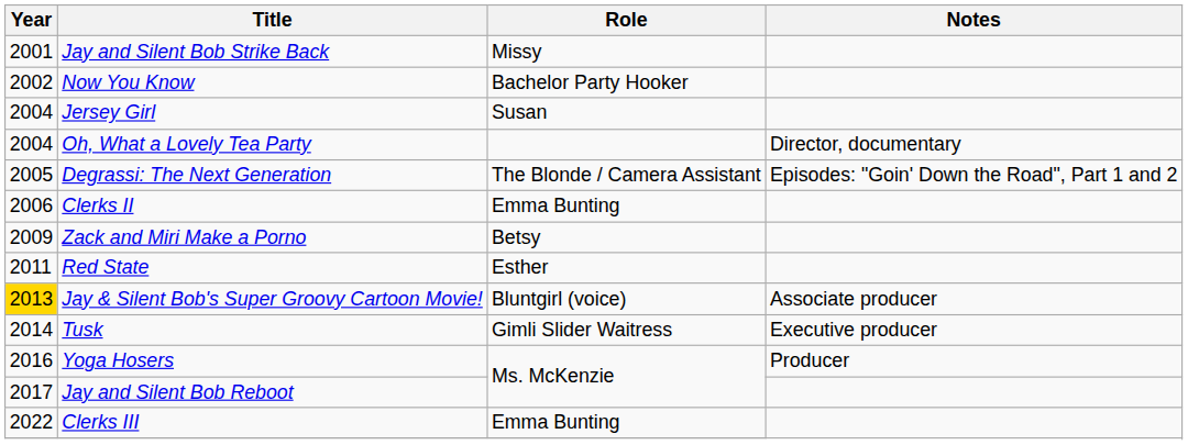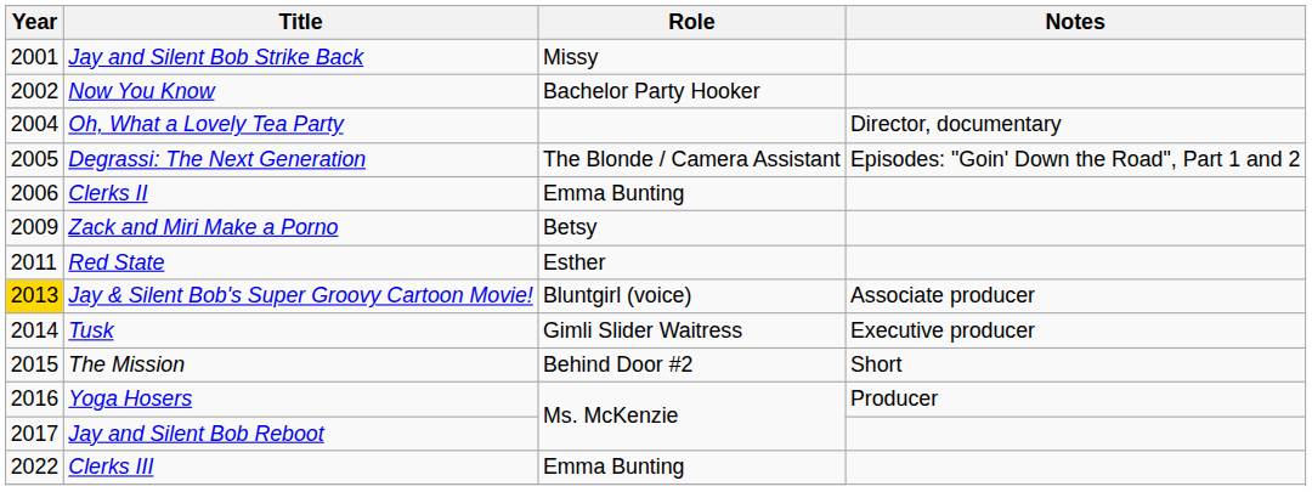- row: 2004 | Jersey Girl | Susan
+ row: 2015 | The Mission | Behind Door #2 | Short
